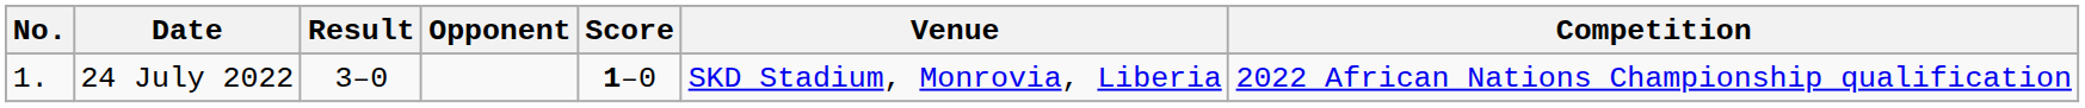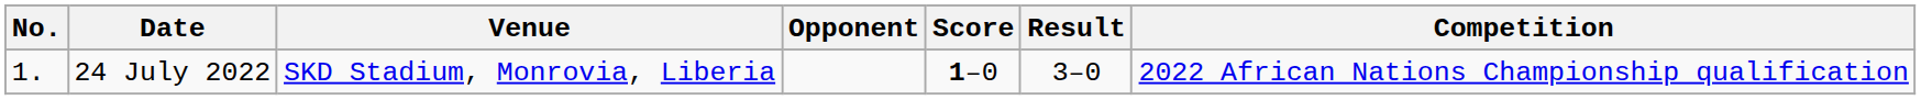columns swapped: Venue <-> Result
